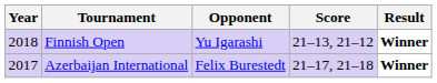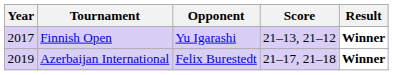Finnish Open | Year: 2018 -> 2017
Azerbaijan International | Year: 2017 -> 2019
